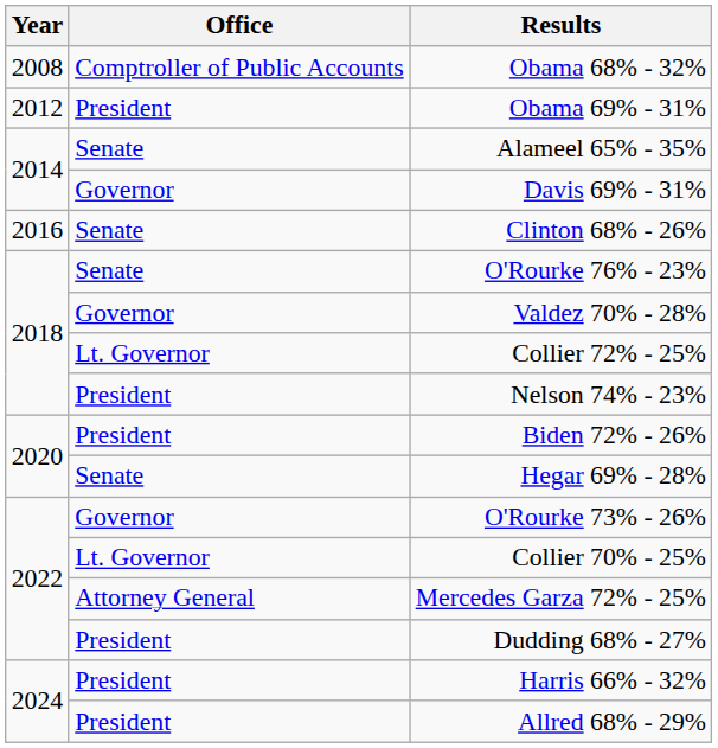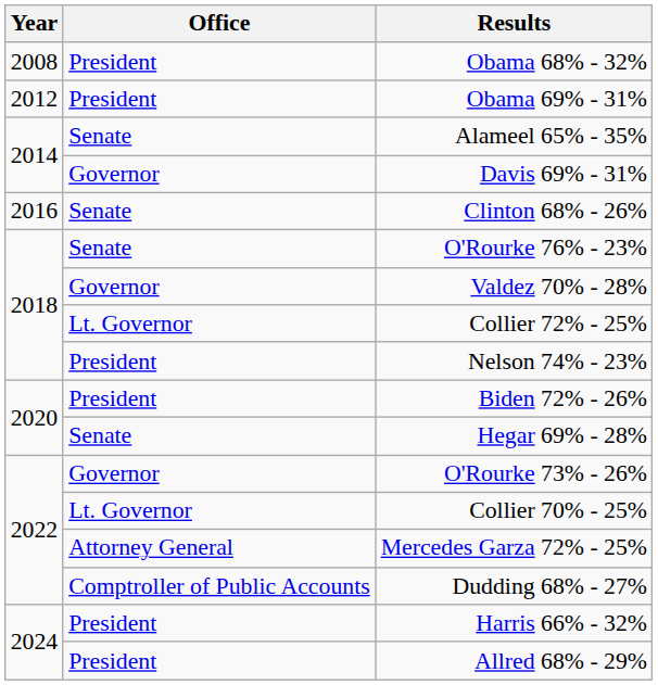Obama 68% - 32% | Office: Comptroller of Public Accounts -> President
Dudding 68% - 27% | Office: President -> Comptroller of Public Accounts
